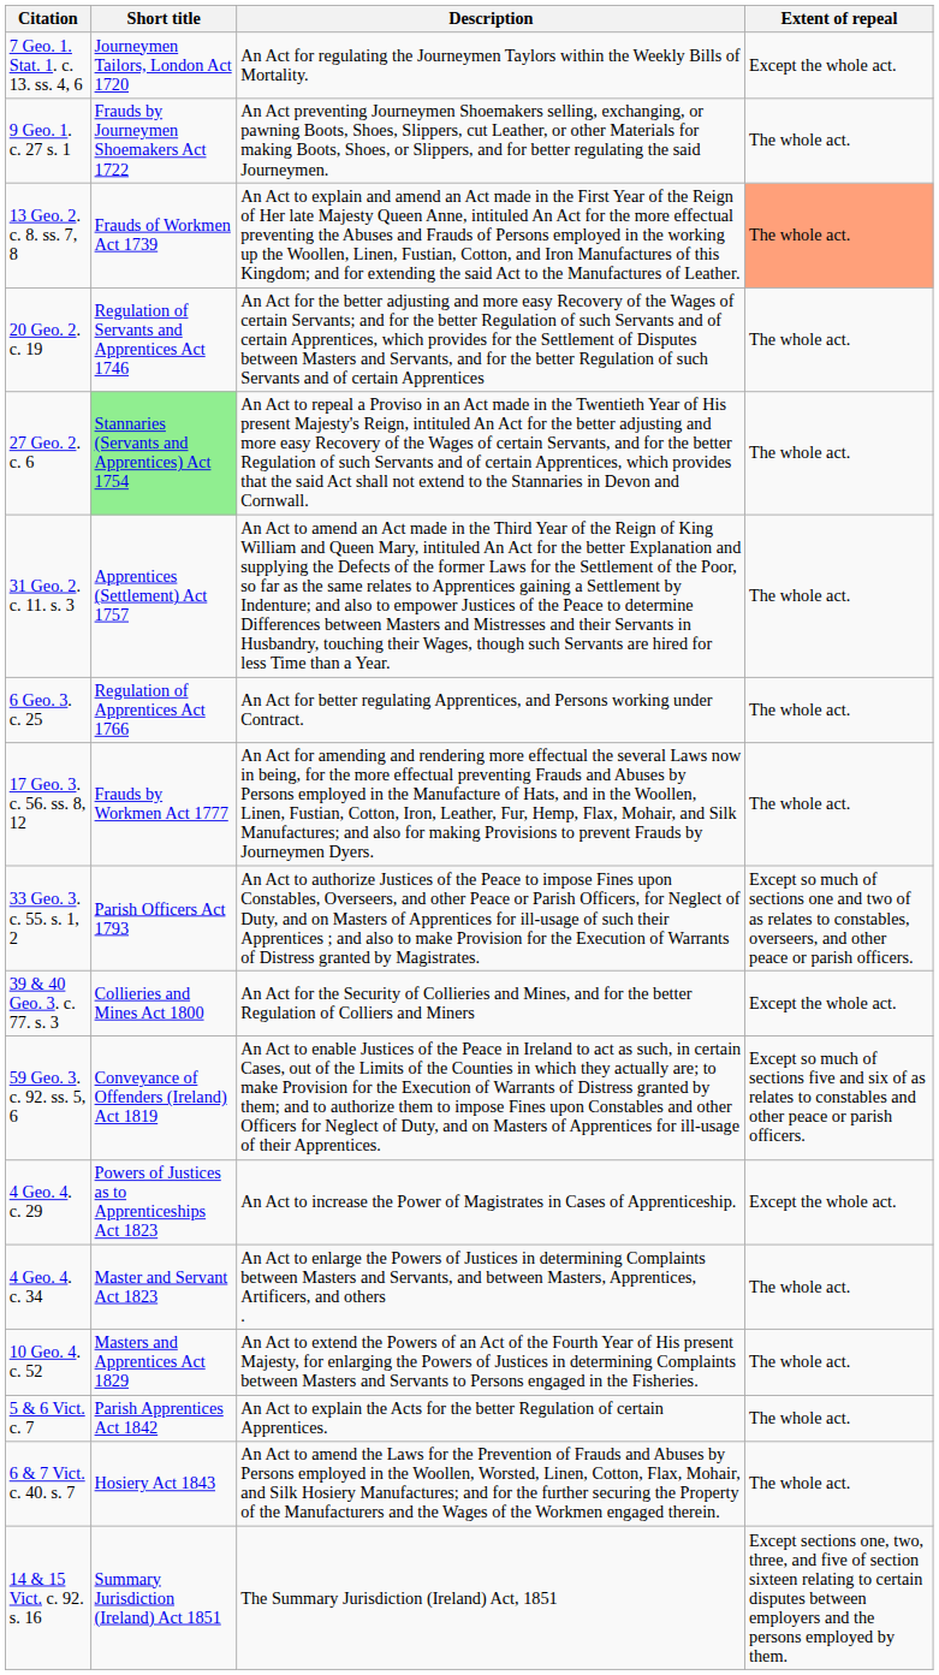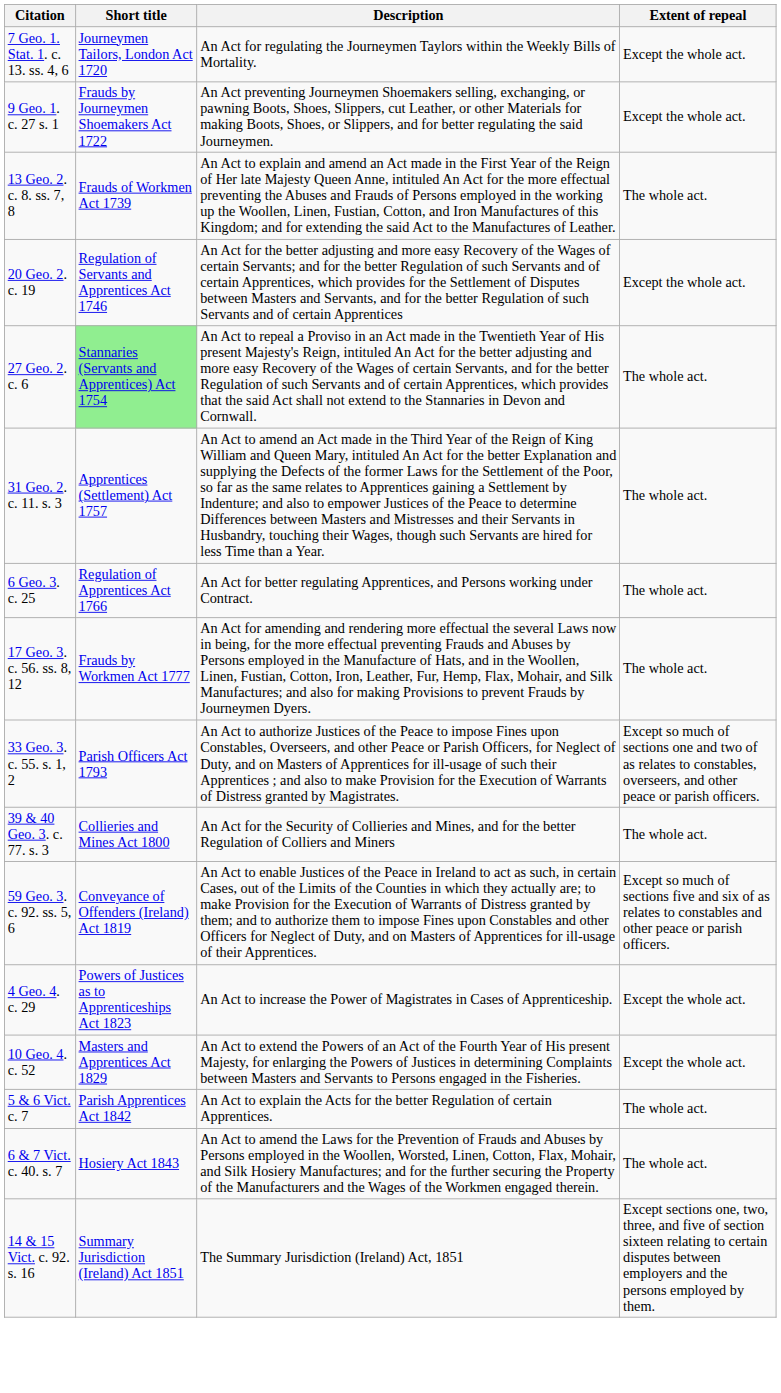9 Geo. 1. c. 27 s. 1 | Extent of repeal: The whole act. -> Except the whole act.
13 Geo. 2. c. 8. ss. 7, 8 | Extent of repeal: lightsalmon background -> no background
20 Geo. 2. c. 19 | Extent of repeal: The whole act. -> Except the whole act.
39 & 40 Geo. 3. c. 77. s. 3 | Extent of repeal: Except the whole act. -> The whole act.
- row: 4 Geo. 4. c. 34 | Master and Servant Act 1823 | An Act to enlarge the Powers of Justices in determining Complaints between Masters and Servants, and between Masters, Apprentices, Artificers, and others . | The whole act.
10 Geo. 4. c. 52 | Extent of repeal: The whole act. -> Except the whole act.
